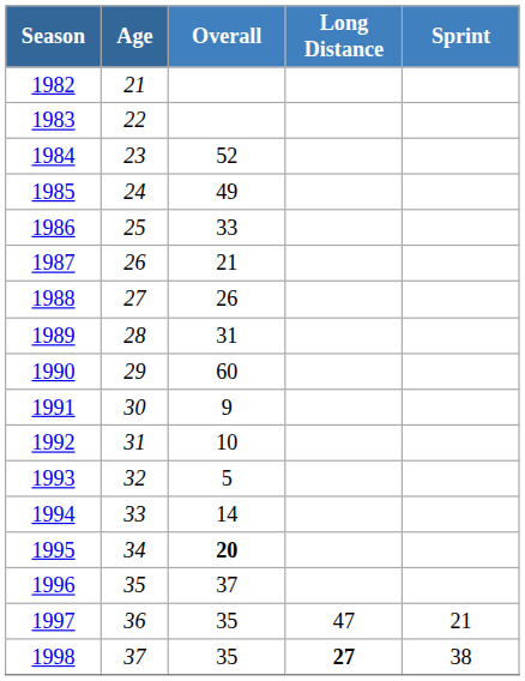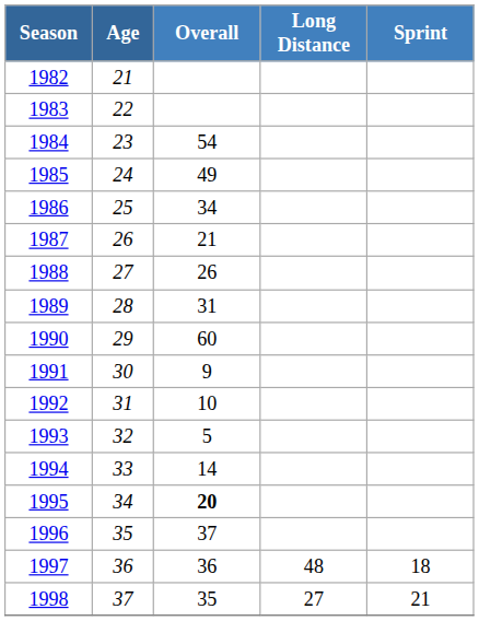1984 | Overall: 52 -> 54
1986 | Overall: 33 -> 34
1997 | Overall: 35 -> 36
1997 | Long Distance: 47 -> 48
1997 | Sprint: 21 -> 18
1998 | Long Distance: bold -> normal
1998 | Sprint: 38 -> 21
